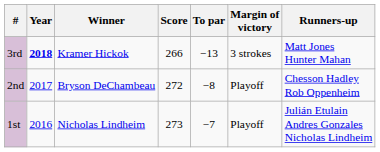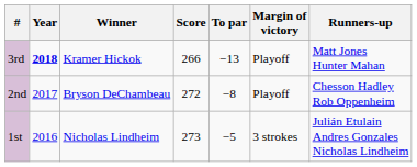3rd | Margin of victory: 3 strokes -> Playoff
1st | To par: −7 -> −5
1st | Margin of victory: Playoff -> 3 strokes
